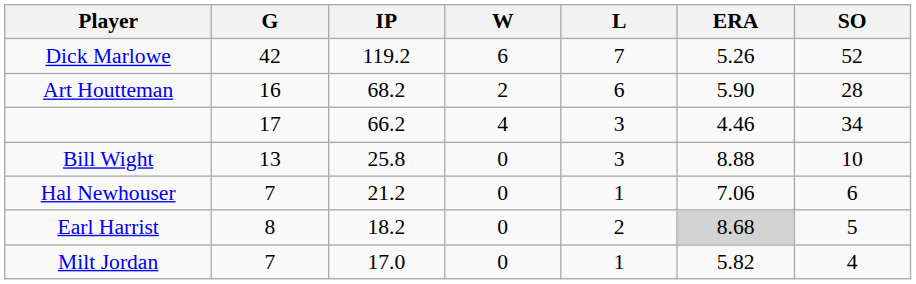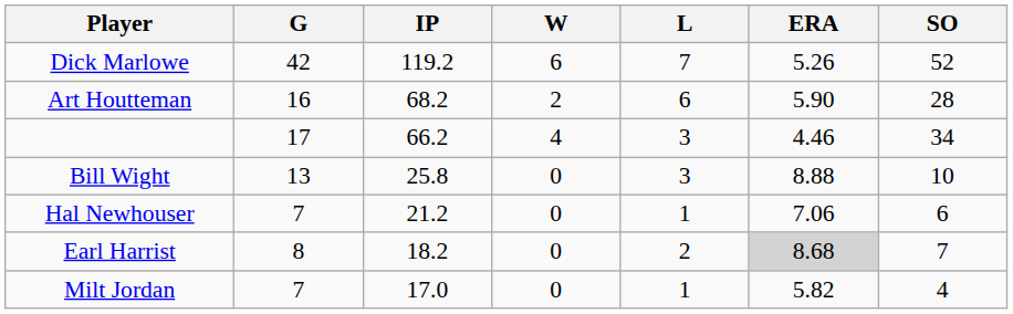Earl Harrist | SO: 5 -> 7
